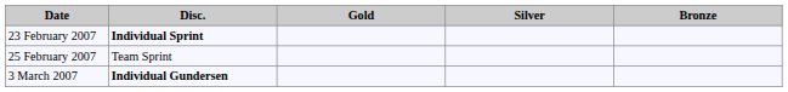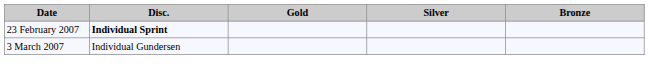- row: 25 February 2007 | Team Sprint
3 March 2007 | Disc.: bold -> normal
